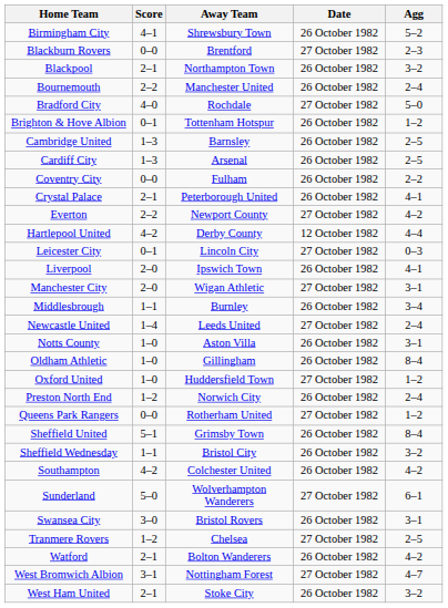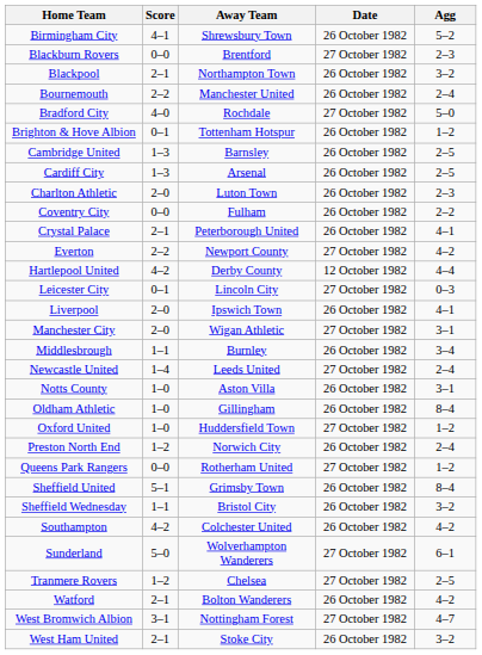+ row: Charlton Athletic | 2–0 | Luton Town | 26 October 1982 | 2–3
- row: Swansea City | 3–0 | Bristol Rovers | 26 October 1982 | 3–1
